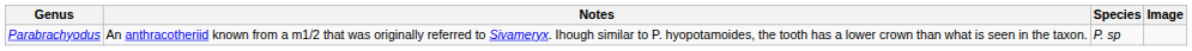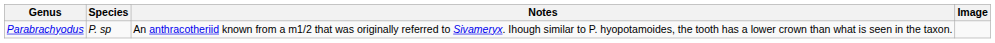columns swapped: Species <-> Notes
